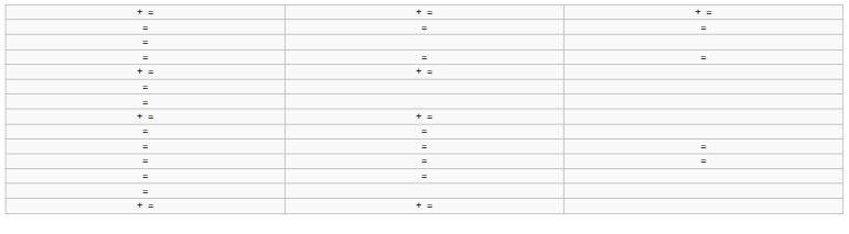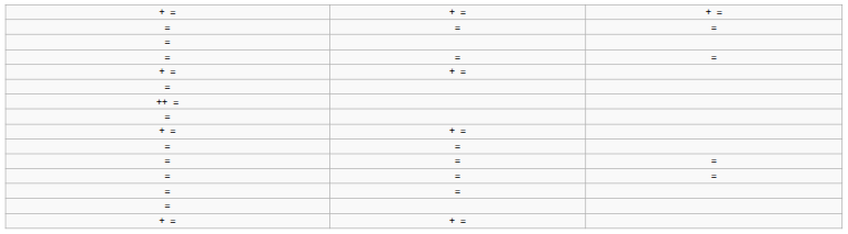+ row: ++ =
